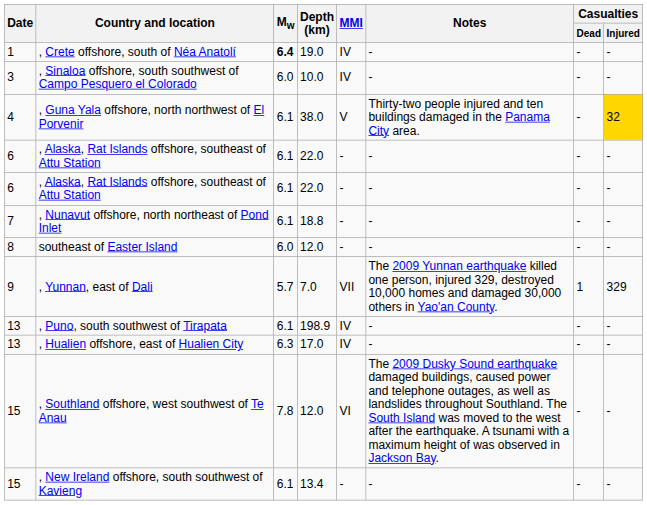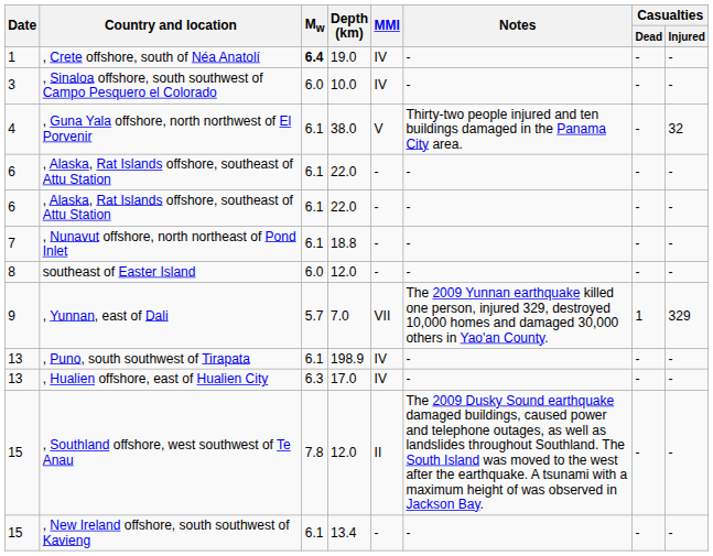, Guna Yala offshore, north northwest of El Porvenir | Casualties / Injured: gold background -> no background
, Southland offshore, west southwest of Te Anau | MMI: VI -> II
